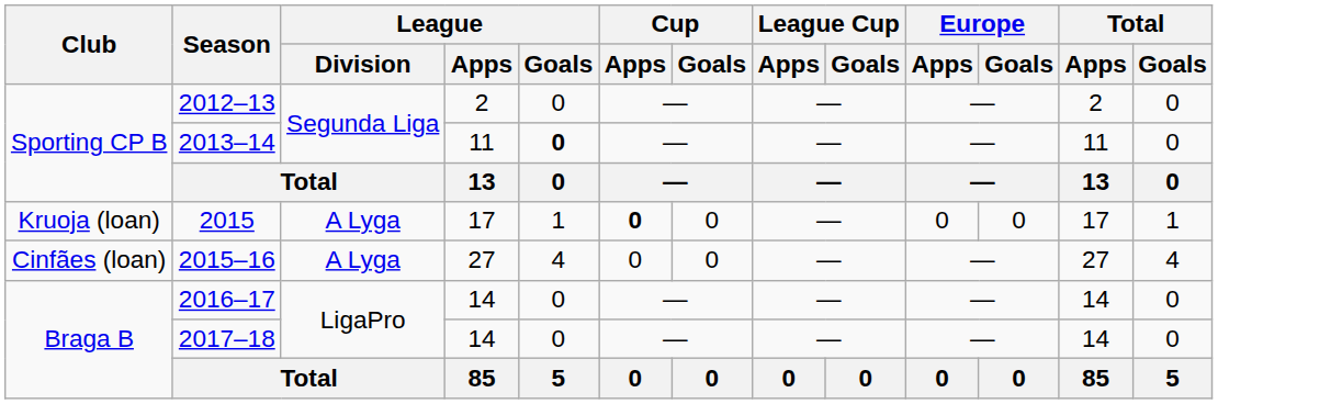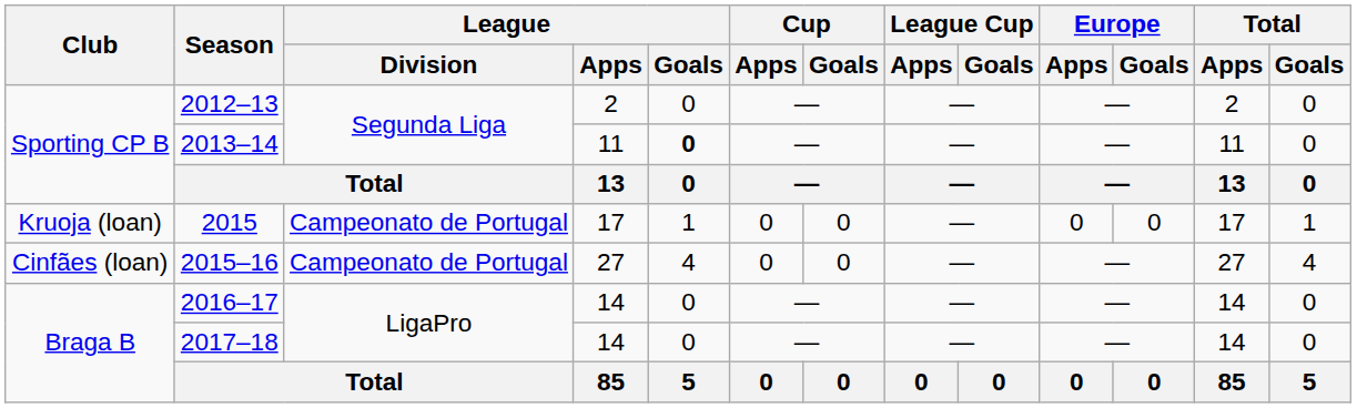2015 | League / Division: A Lyga -> Campeonato de Portugal
2015 | Cup / Apps: bold -> normal
2015–16 | League / Division: A Lyga -> Campeonato de Portugal
